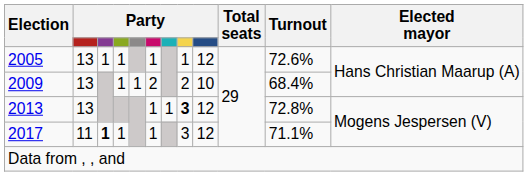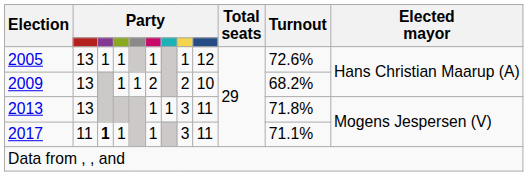2009 | Turnout: 68.4% -> 68.2%
2013 | column 8: bold -> normal
2013 | column 9: 12 -> 11
2013 | Turnout: 72.8% -> 71.8%
2017 | column 9: 12 -> 11
